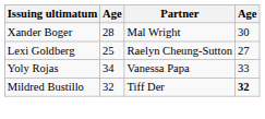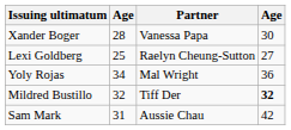Xander Boger | Partner: Mal Wright -> Vanessa Papa
Yoly Rojas | Partner: Vanessa Papa -> Mal Wright
Yoly Rojas | column 4: 33 -> 36
+ row: Sam Mark | 31 | Aussie Chau | 42
